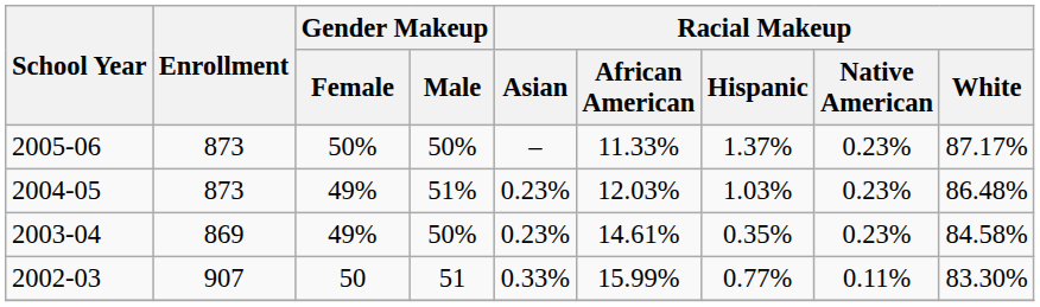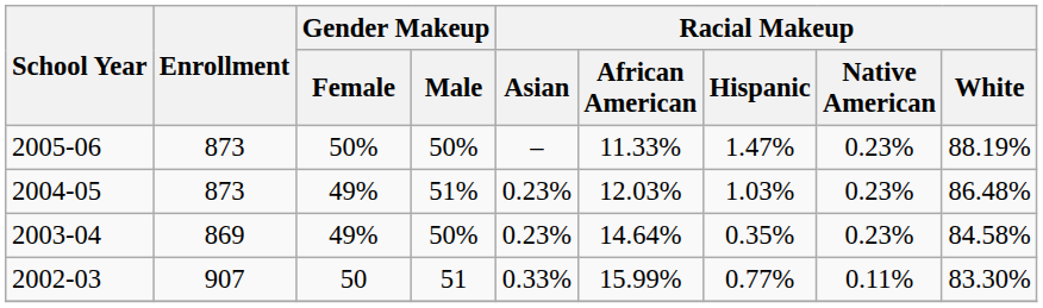2005-06 | Racial Makeup / Hispanic: 1.37% -> 1.47%
2005-06 | Racial Makeup / White: 87.17% -> 88.19%
2003-04 | Racial Makeup / African American: 14.61% -> 14.64%
